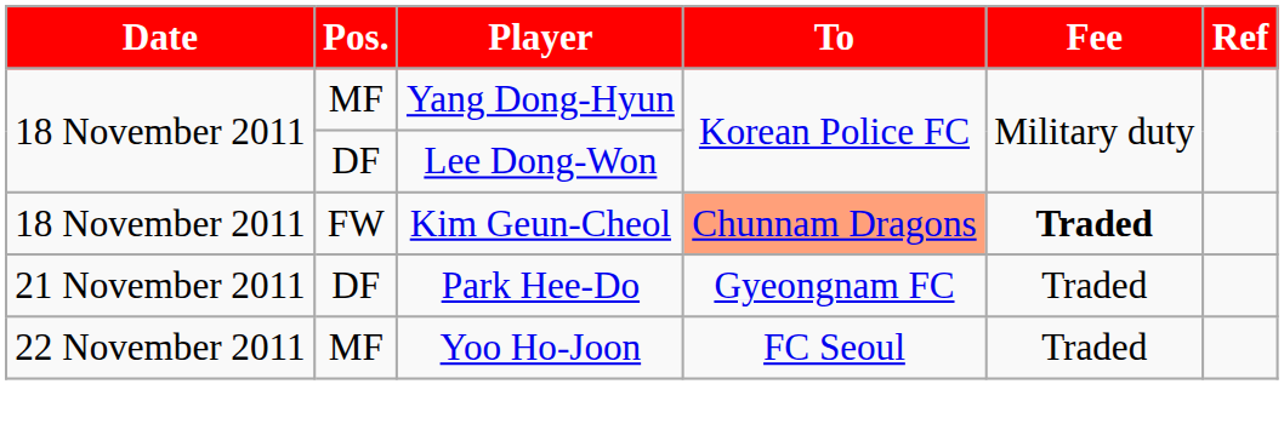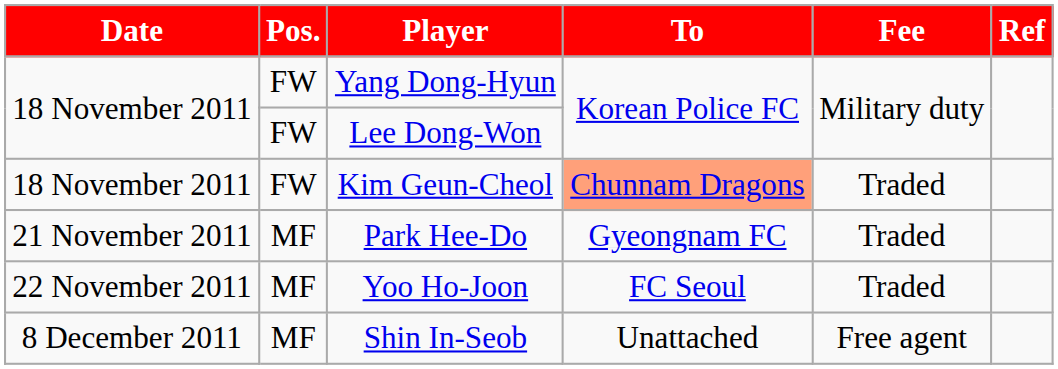Yang Dong-Hyun | Pos.: MF -> FW
Lee Dong-Won | Pos.: DF -> FW
Kim Geun-Cheol | Fee: bold -> normal
Park Hee-Do | Pos.: DF -> MF
+ row: 8 December 2011 | MF | Shin In-Seob | Unattached | Free agent
